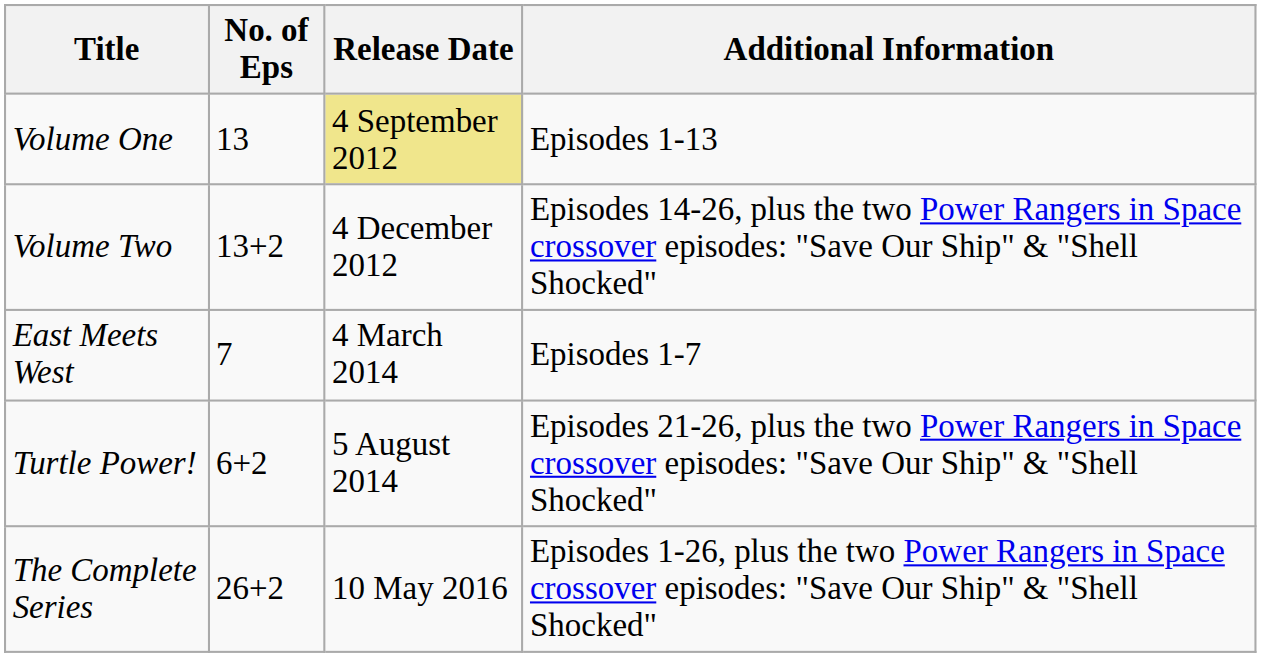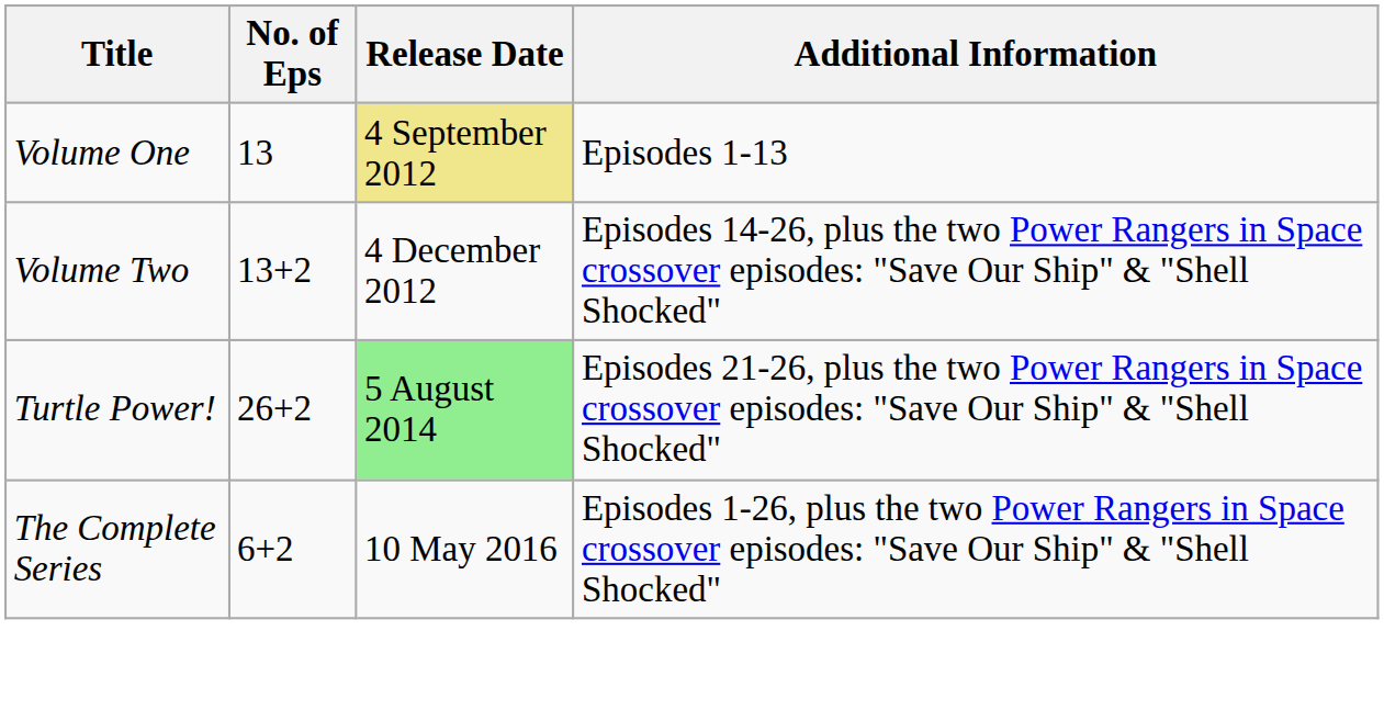- row: East Meets West | 7 | 4 March 2014 | Episodes 1-7
Turtle Power! | No. of Eps: 6+2 -> 26+2
Turtle Power! | Release Date: no background -> lightgreen background
The Complete Series | No. of Eps: 26+2 -> 6+2
